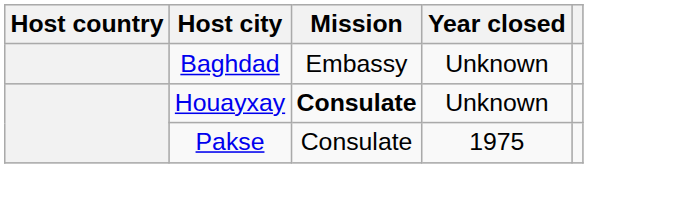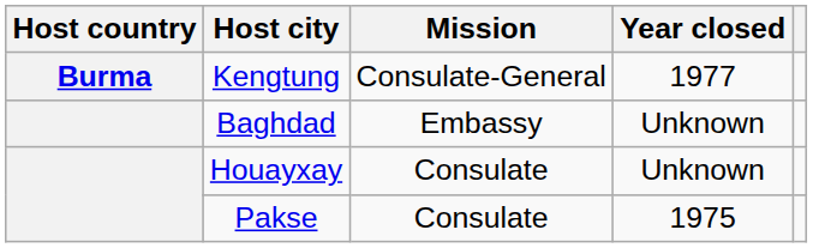+ row: Burma | Kengtung | Consulate-General | 1977
Houayxay | Mission: bold -> normal
